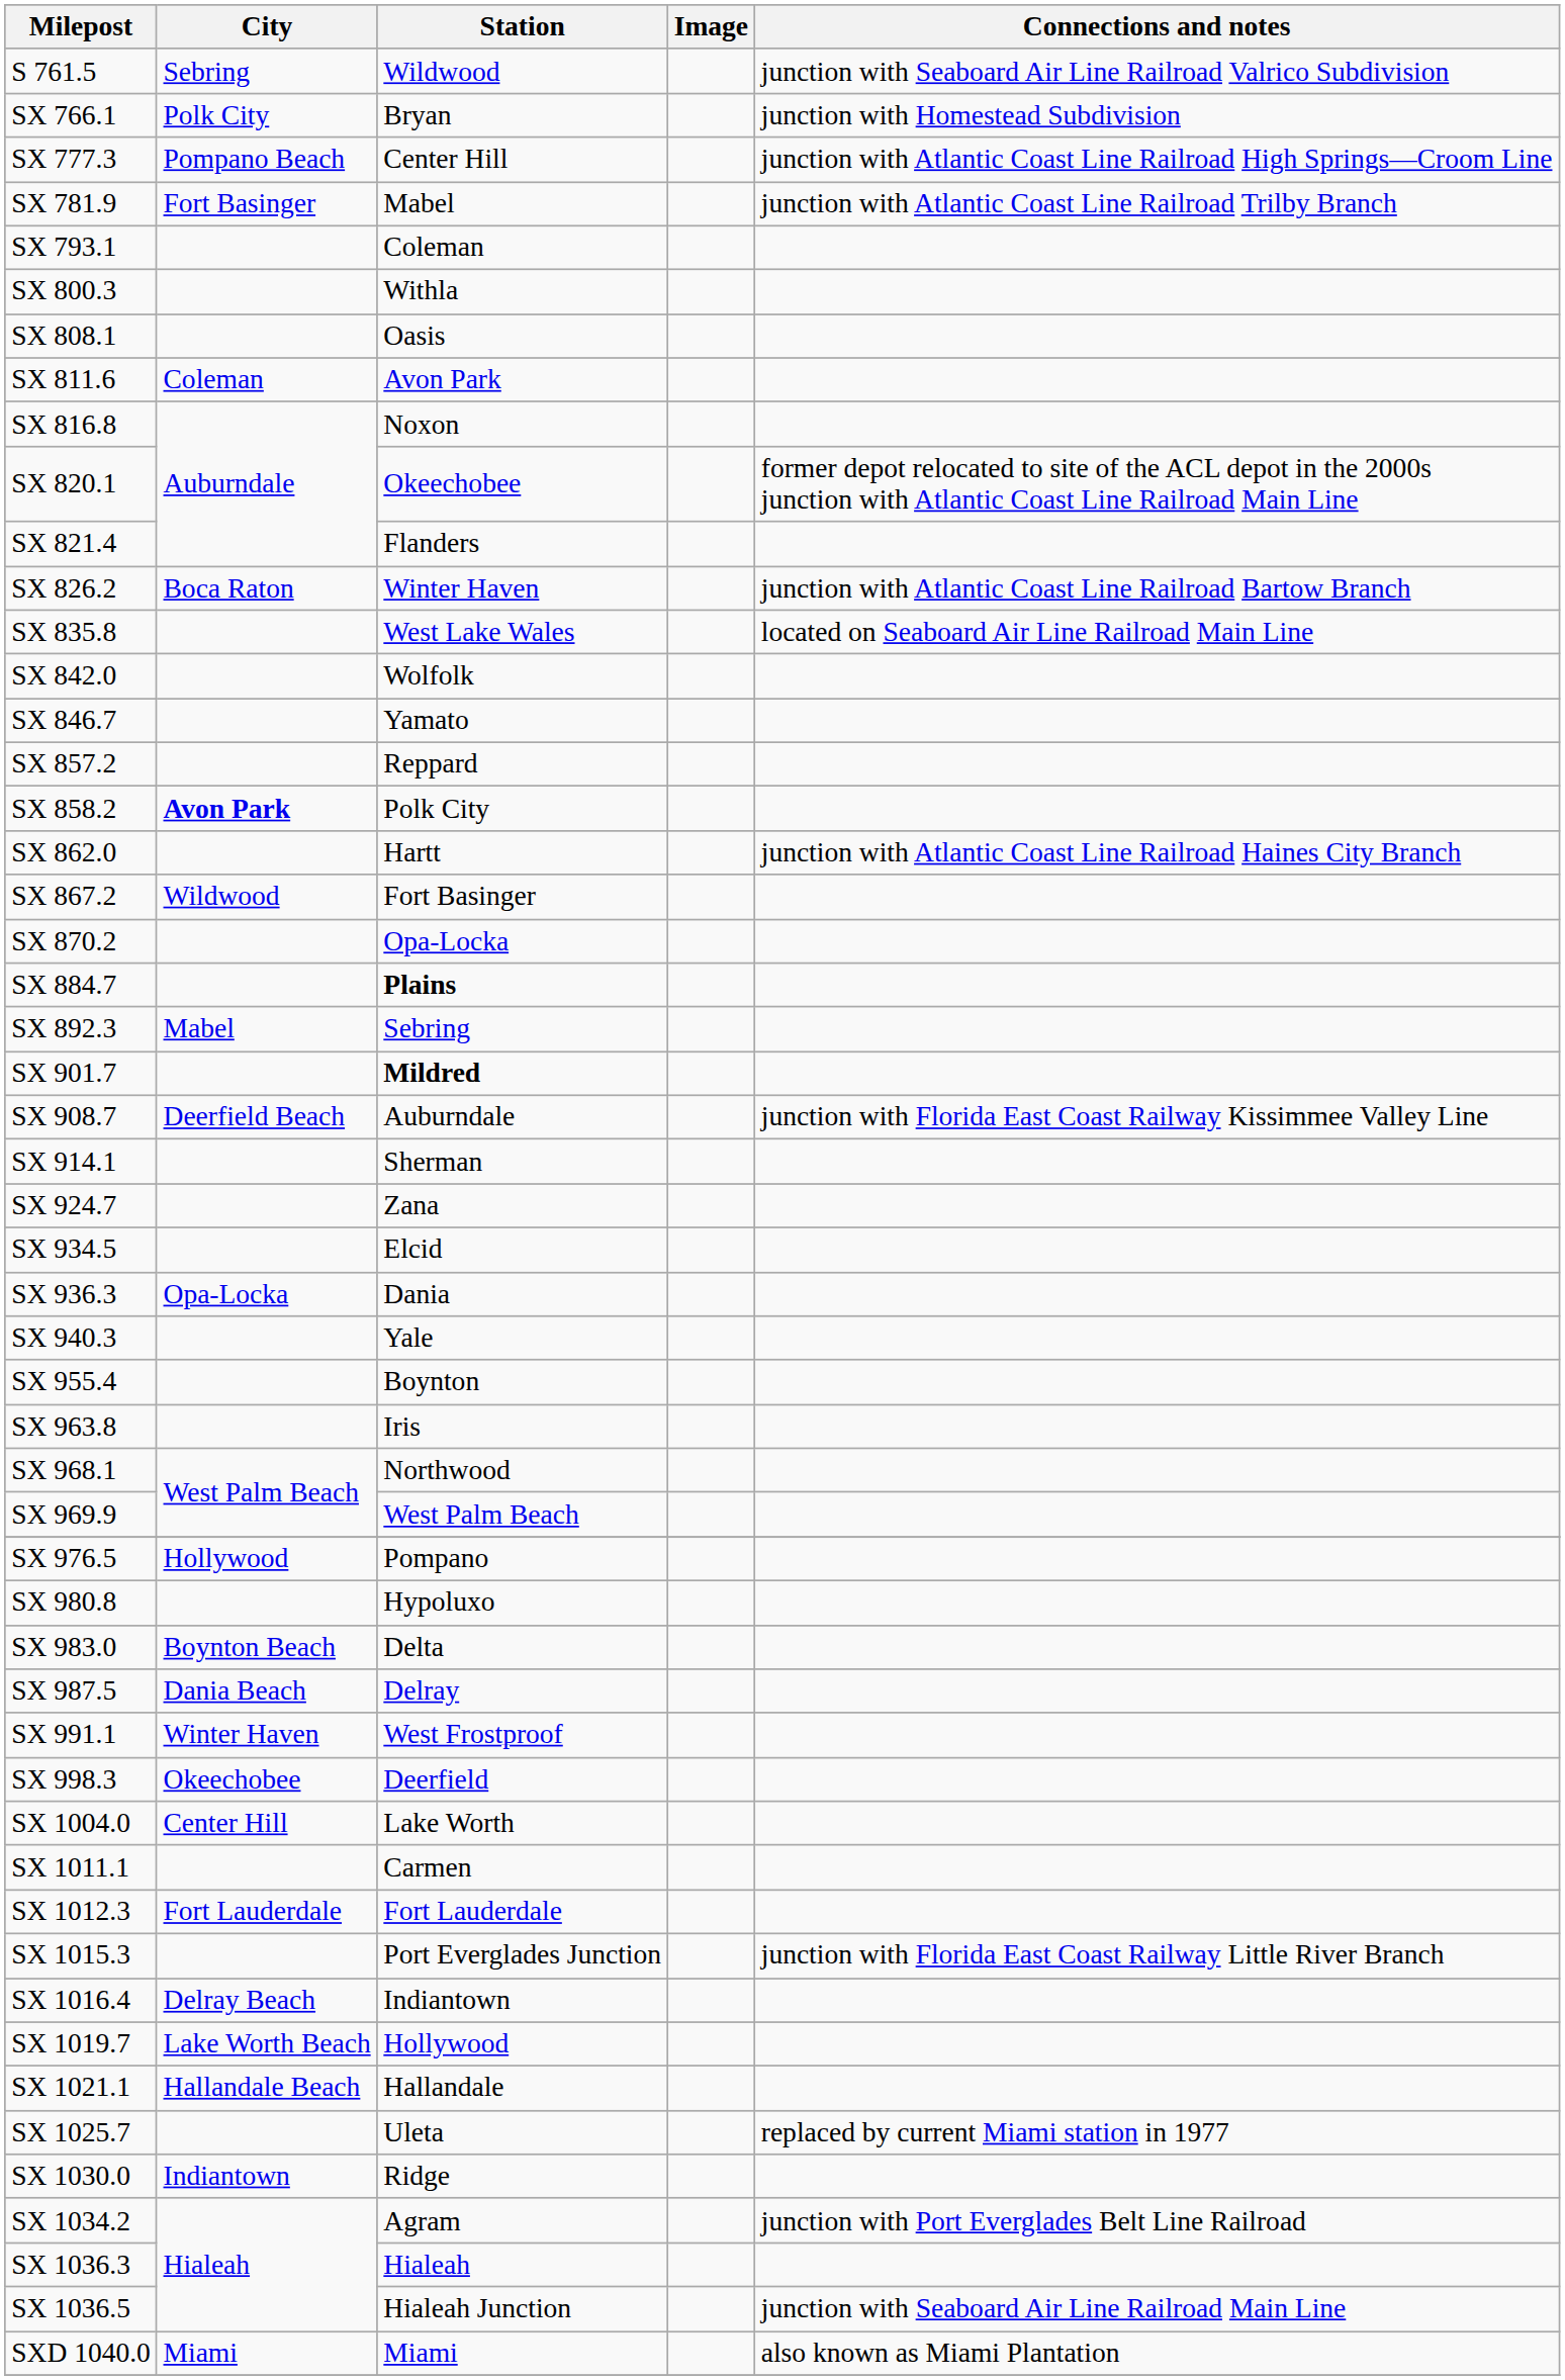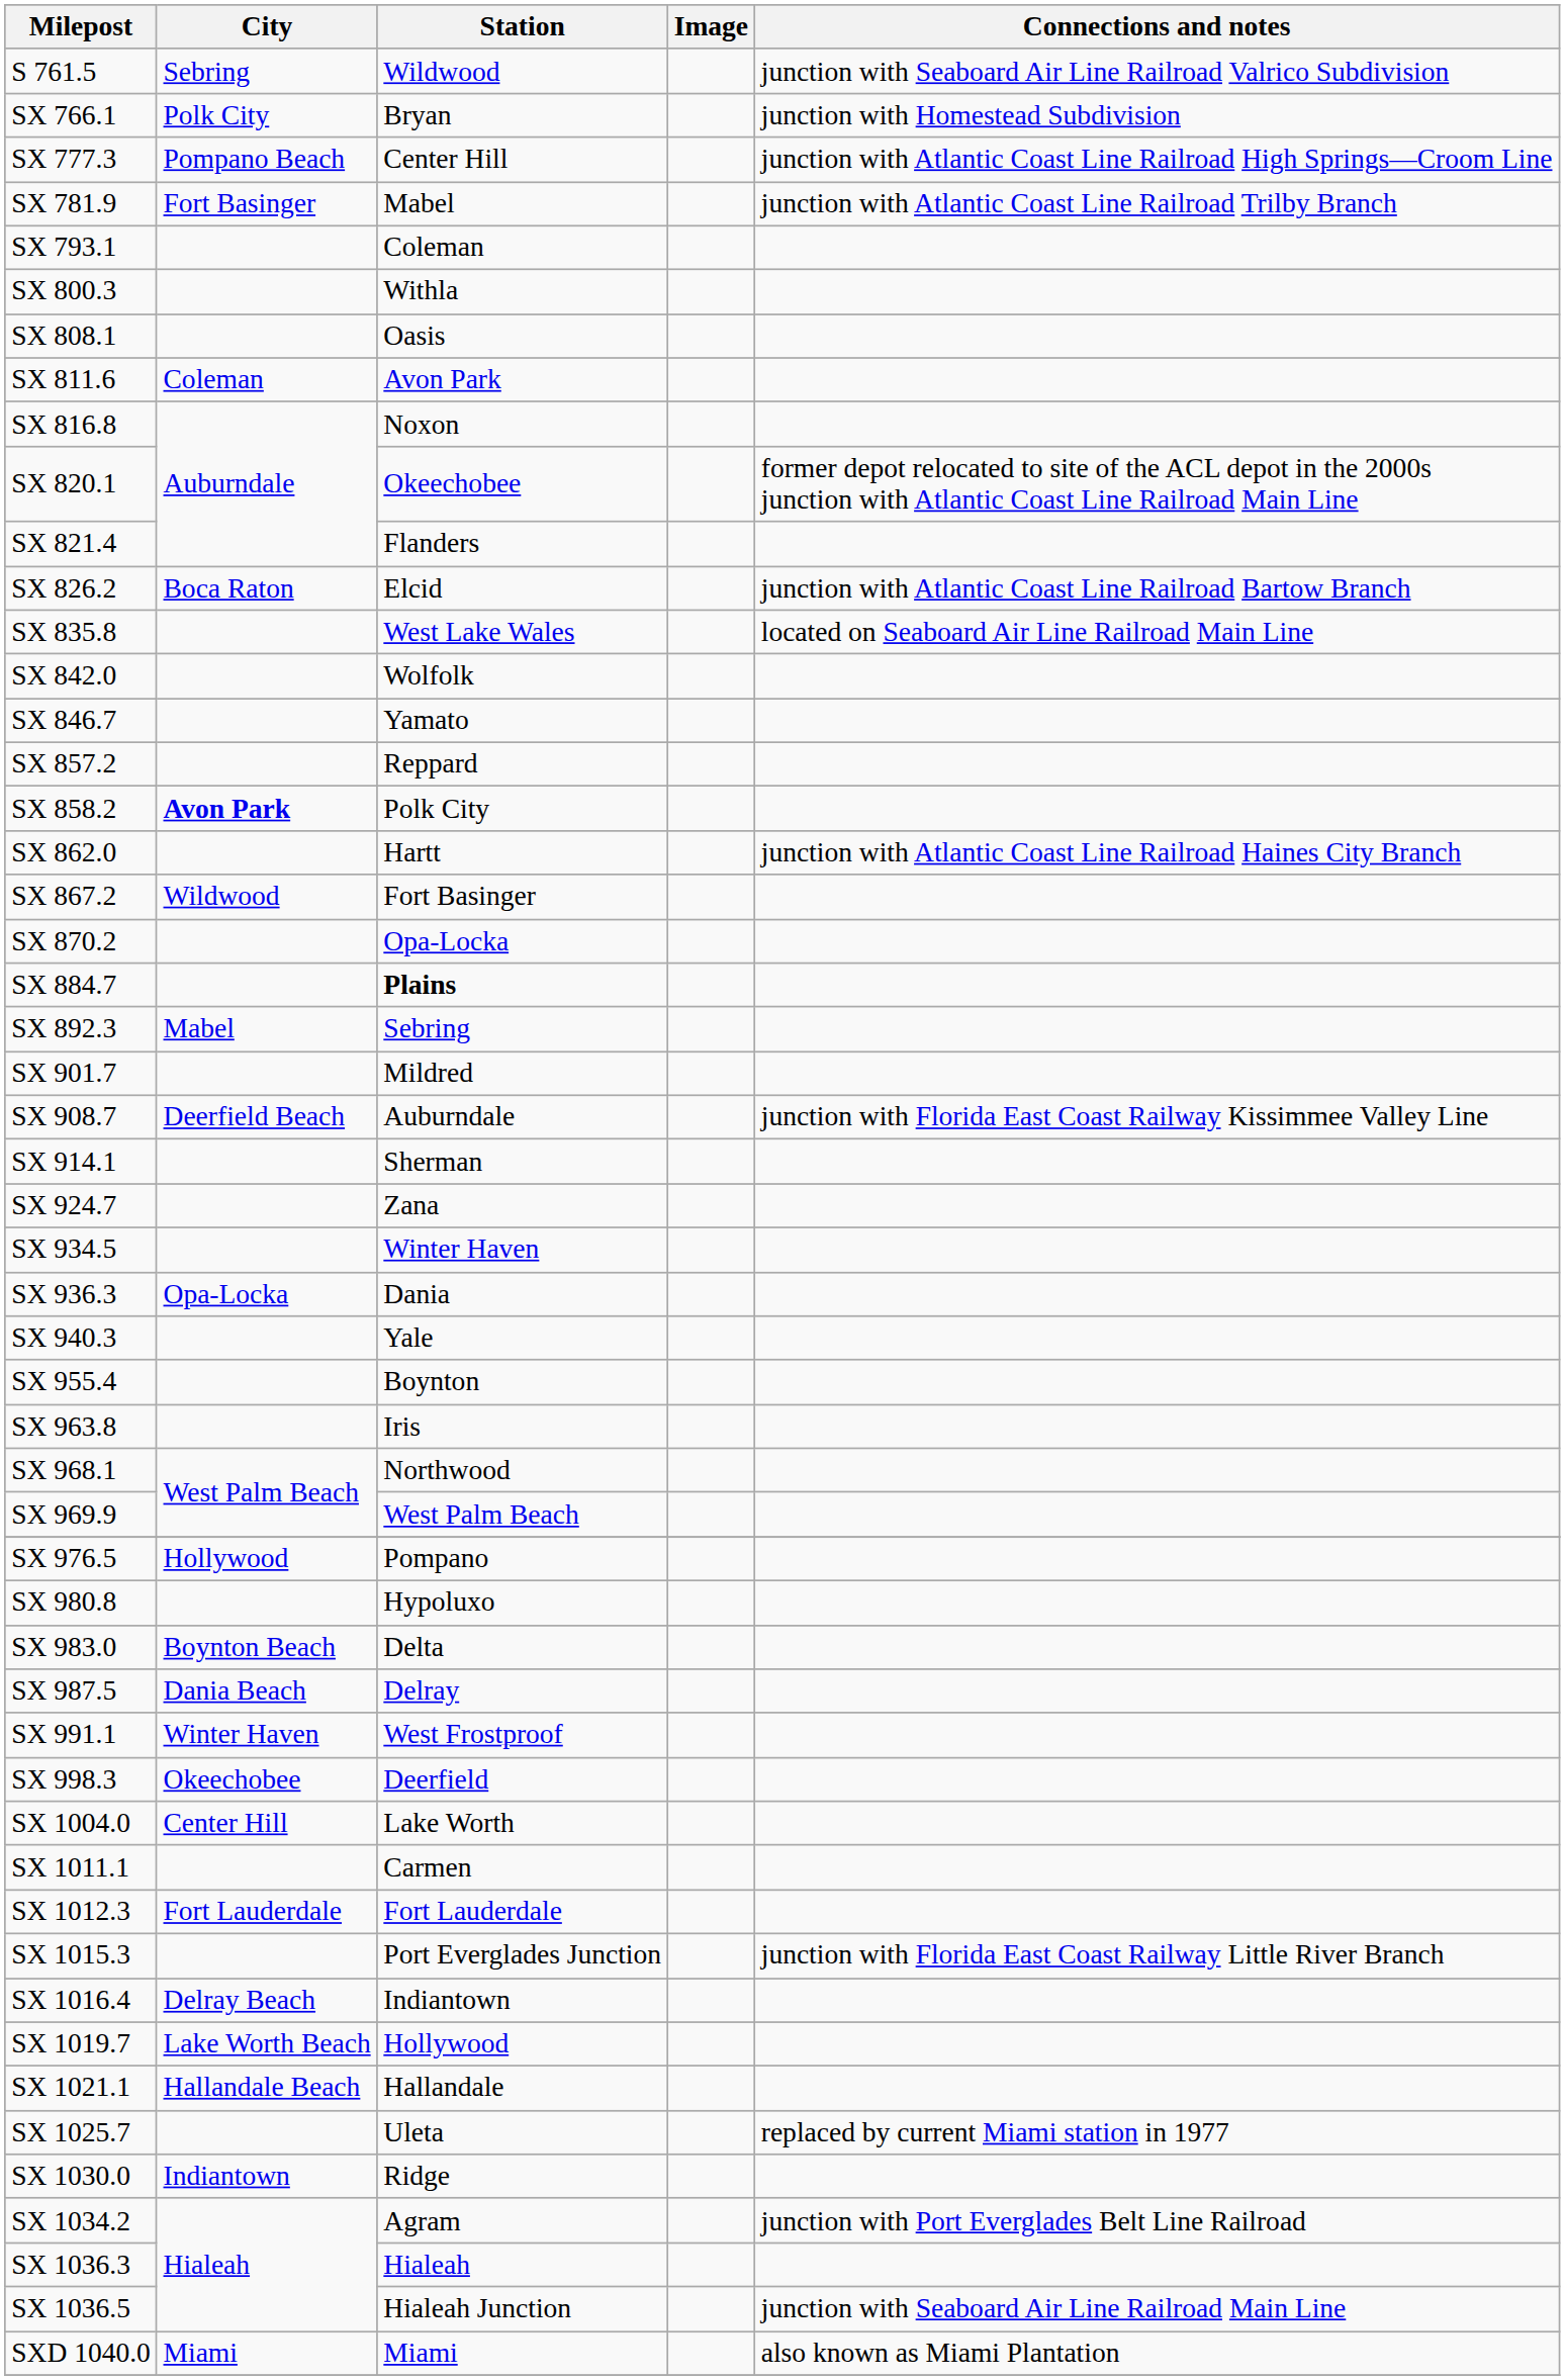SX 826.2 | Station: Winter Haven -> Elcid
SX 901.7 | Station: bold -> normal
SX 934.5 | Station: Elcid -> Winter Haven
